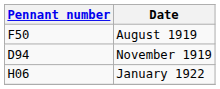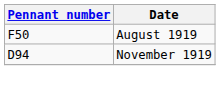- row: H06 | January 1922
